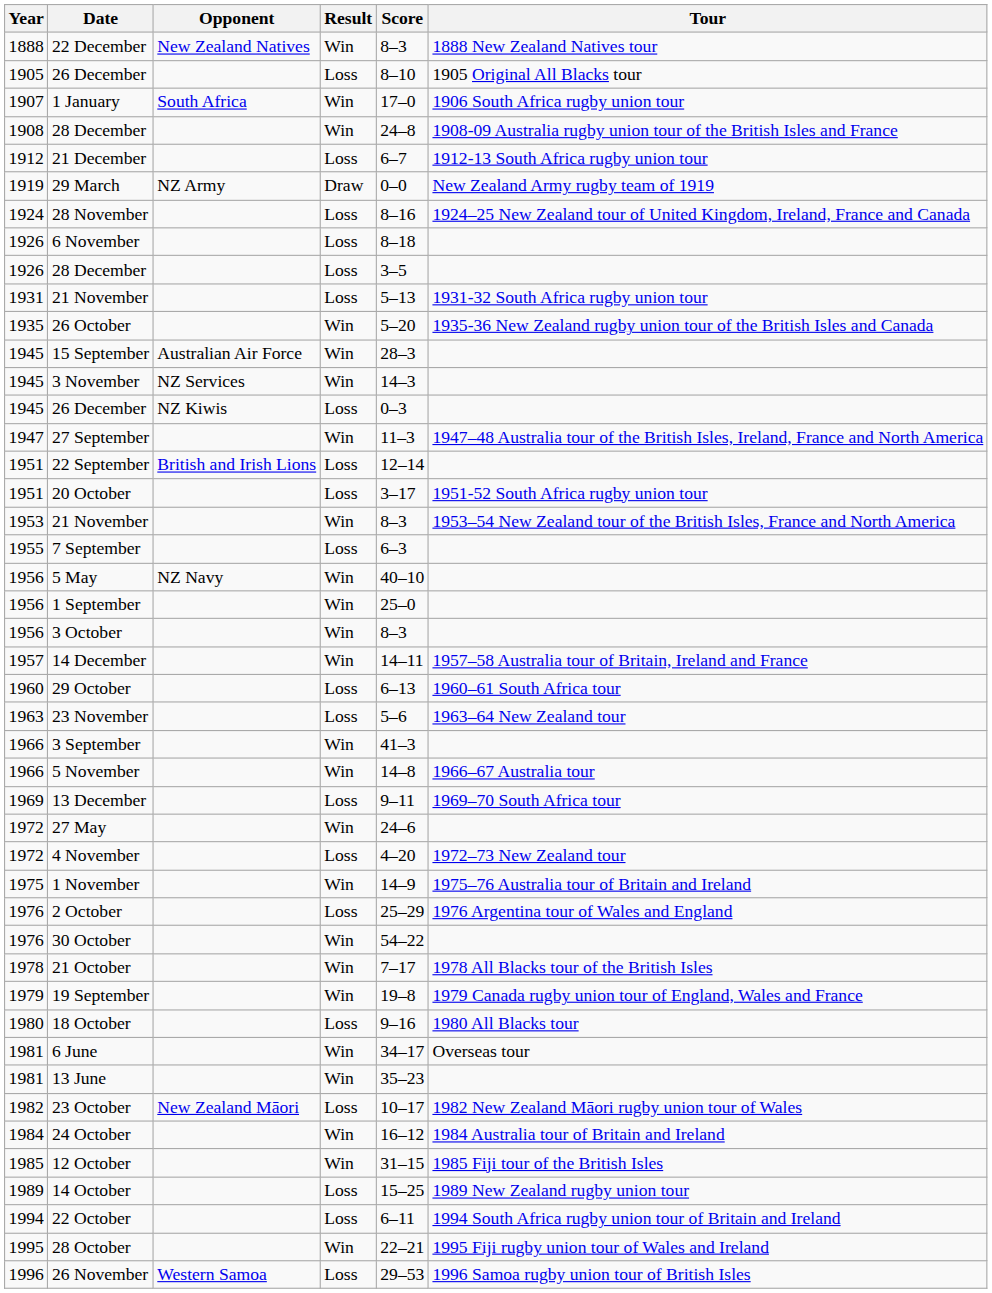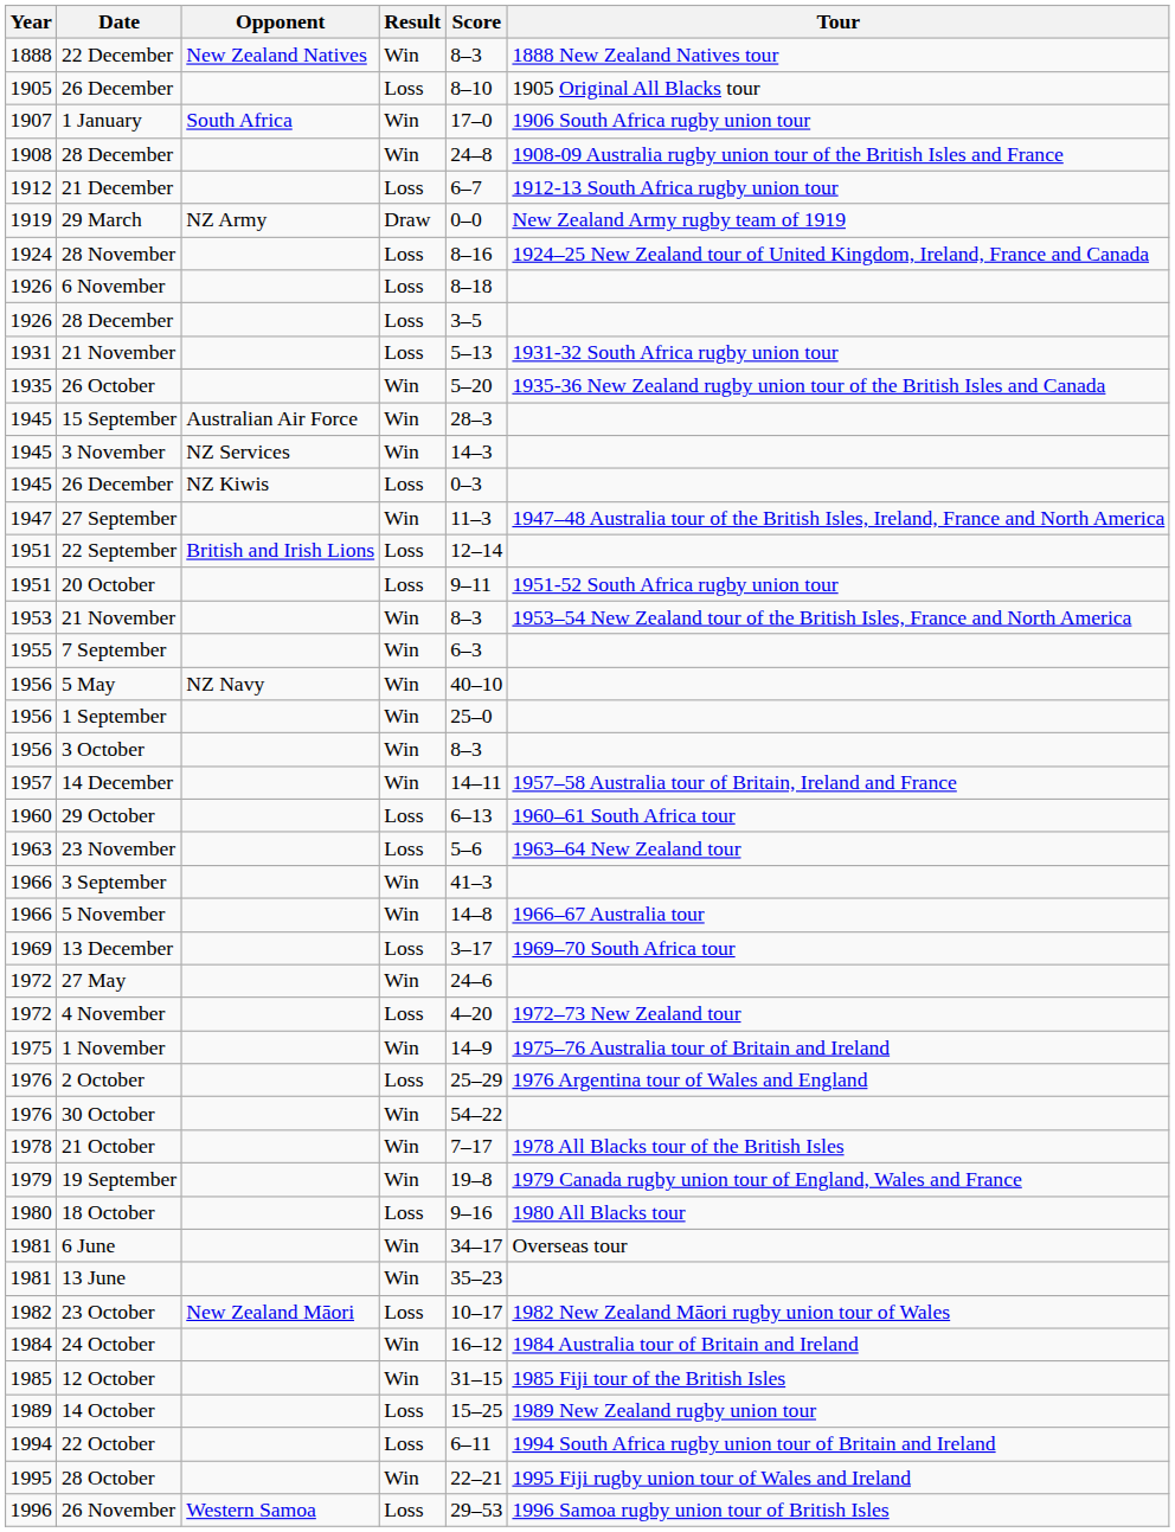20 October | Score: 3–17 -> 9–11
7 September | Result: Loss -> Win
13 December | Score: 9–11 -> 3–17
